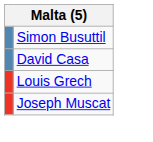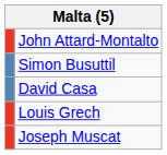+ row: John Attard-Montalto
